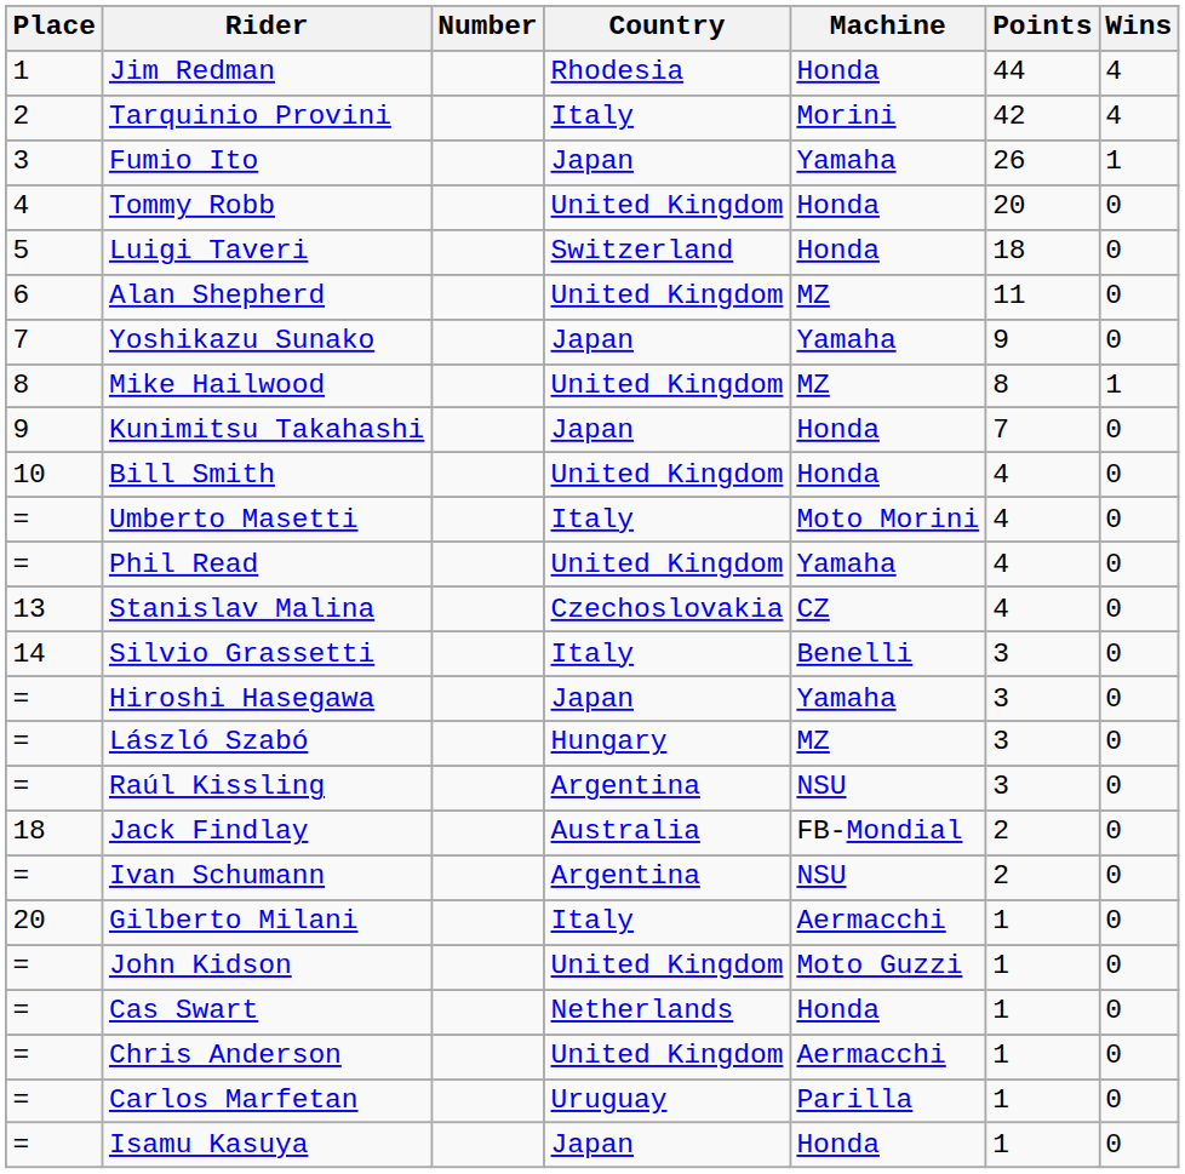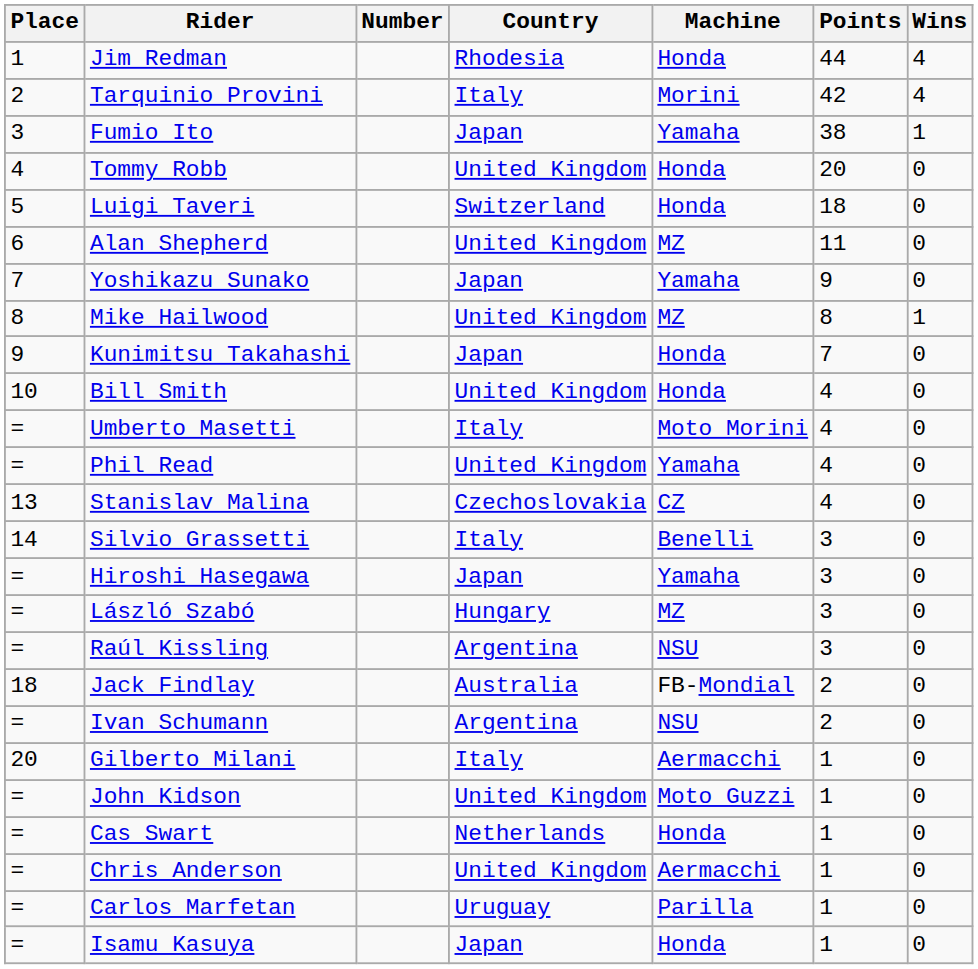Fumio Ito | Points: 26 -> 38
